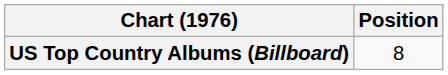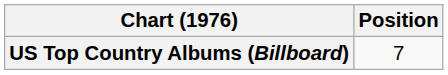US Top Country Albums (Billboard) | Position: 8 -> 7
